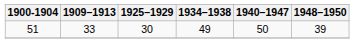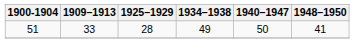51 | 1925–1929: 30 -> 28
51 | 1948–1950: 39 -> 41
